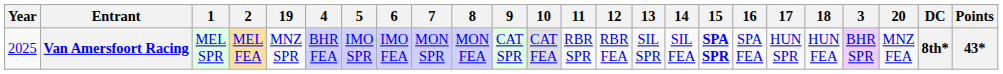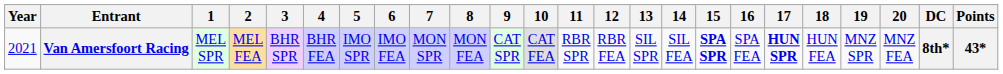columns swapped: 3 <-> 19
Van Amersfoort Racing | Year: 2025 -> 2021
Van Amersfoort Racing | 17: normal -> bold
